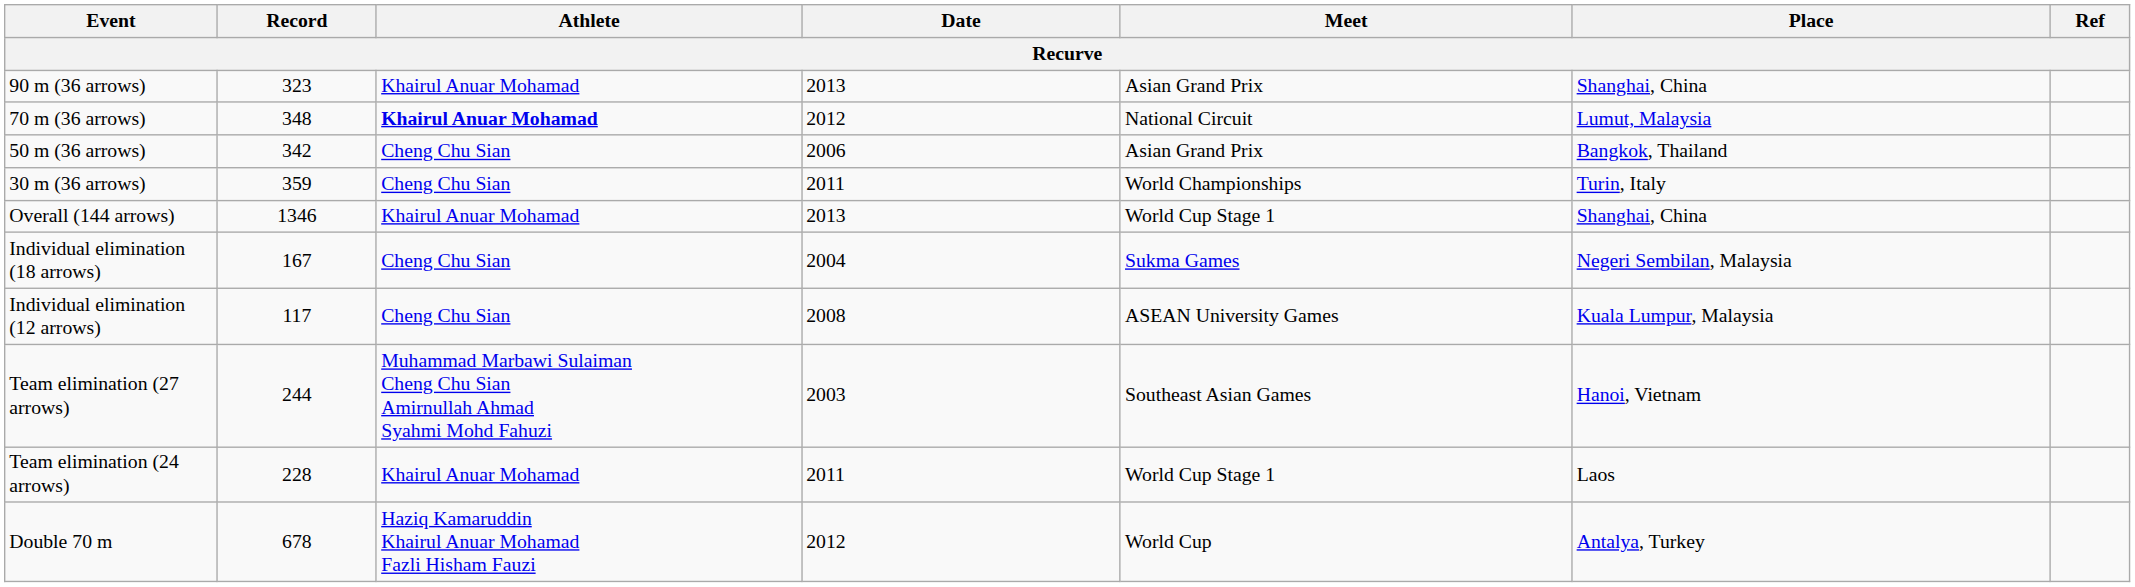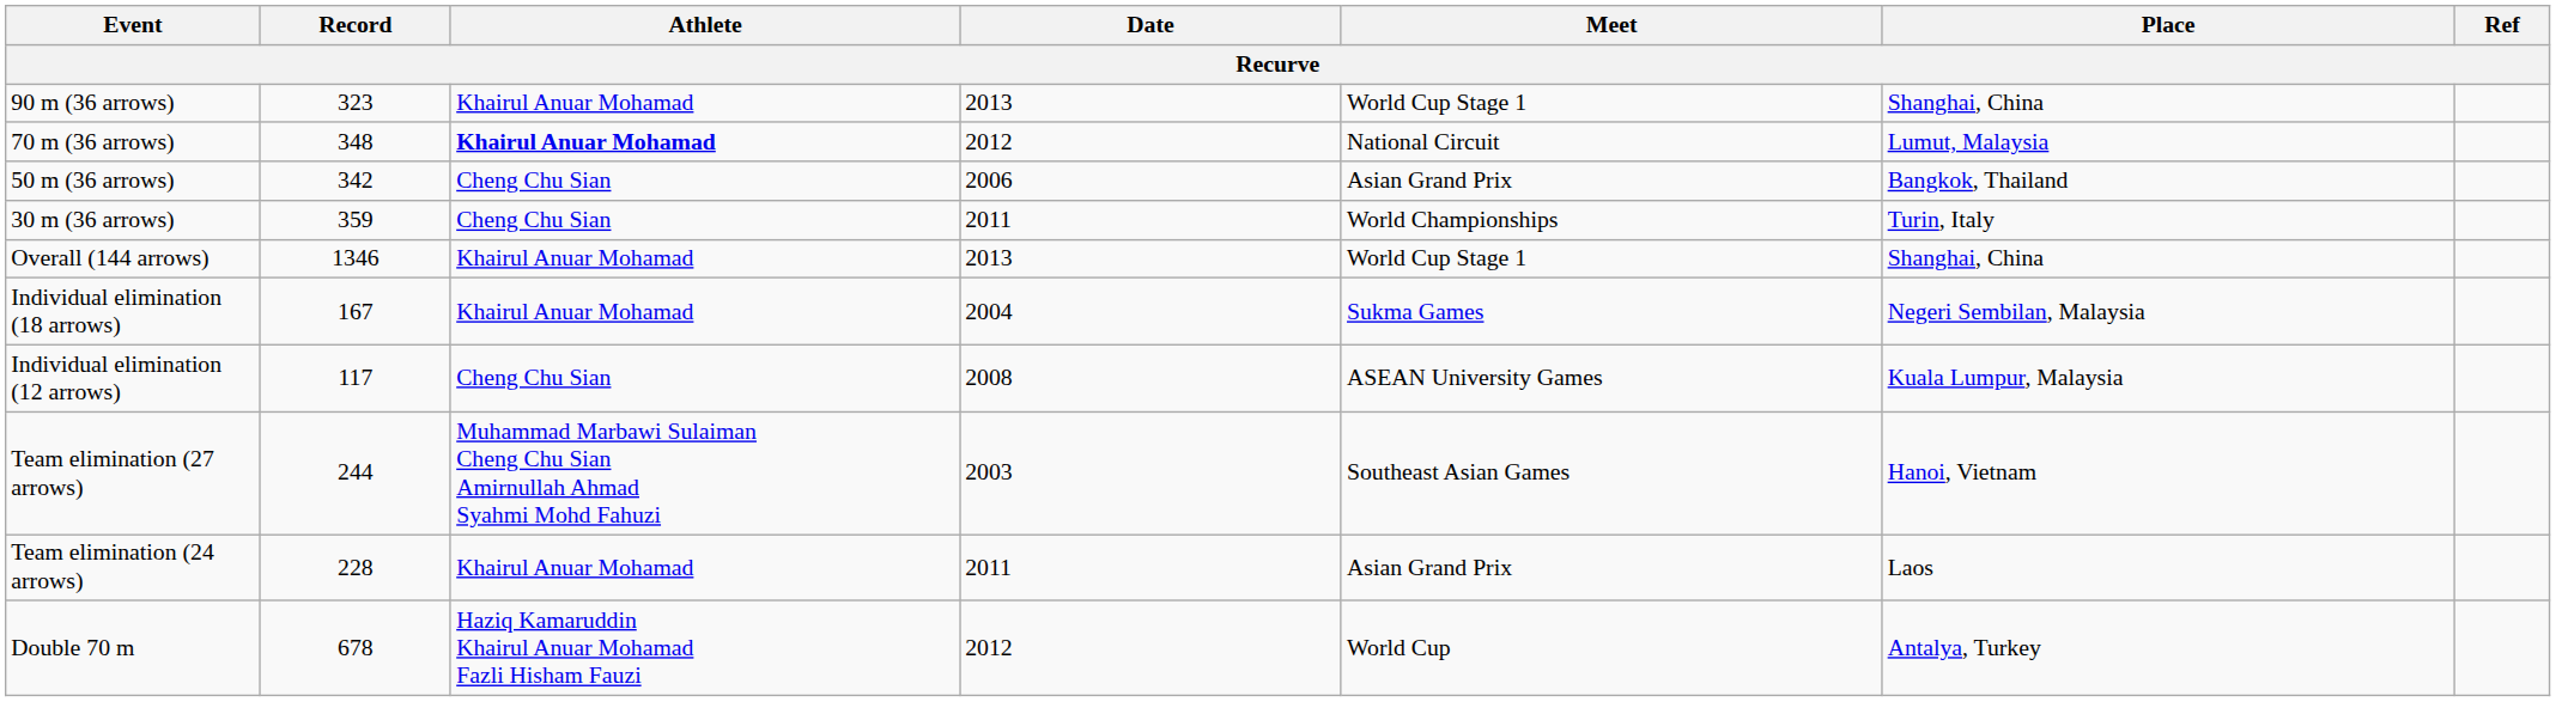90 m (36 arrows) | Meet: Asian Grand Prix -> World Cup Stage 1
Individual elimination (18 arrows) | Athlete: Cheng Chu Sian -> Khairul Anuar Mohamad
Team elimination (24 arrows) | Meet: World Cup Stage 1 -> Asian Grand Prix
